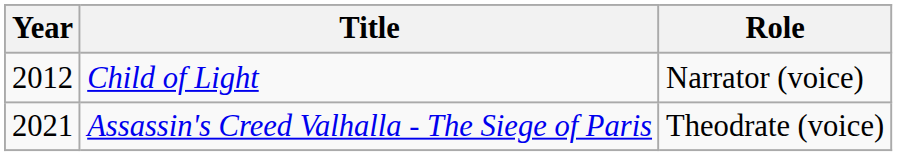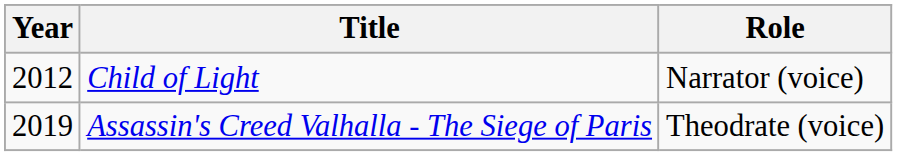Assassin's Creed Valhalla - The Siege of Paris | Year: 2021 -> 2019
